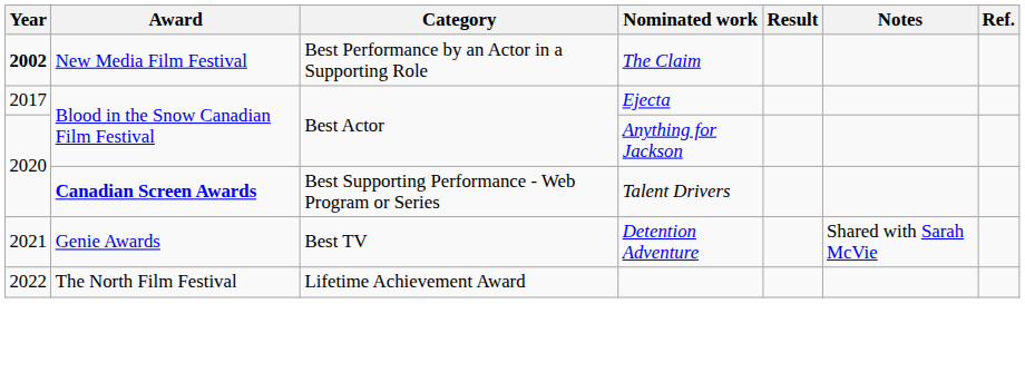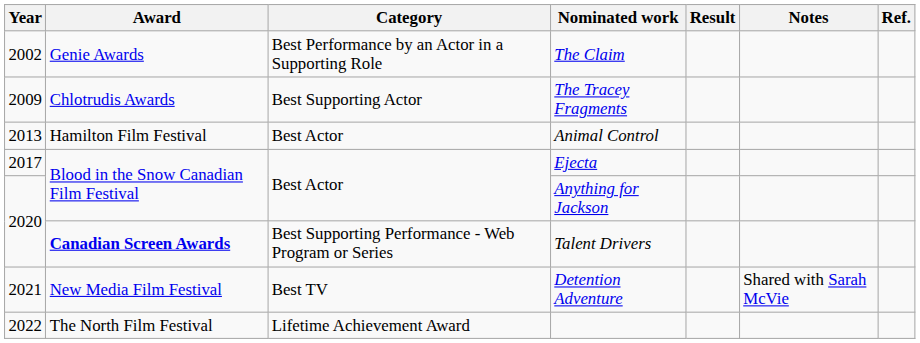The Claim | Year: bold -> normal
The Claim | Award: New Media Film Festival -> Genie Awards
+ row: 2009 | Chlotrudis Awards | Best Supporting Actor | The Tracey Fragments
+ row: 2013 | Hamilton Film Festival | Best Actor | Animal Control
Detention Adventure | Award: Genie Awards -> New Media Film Festival
